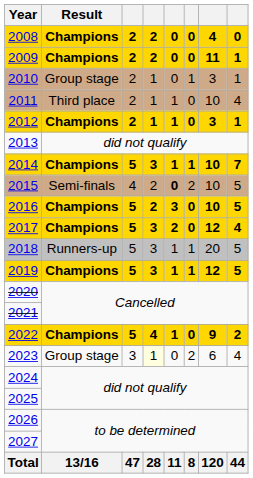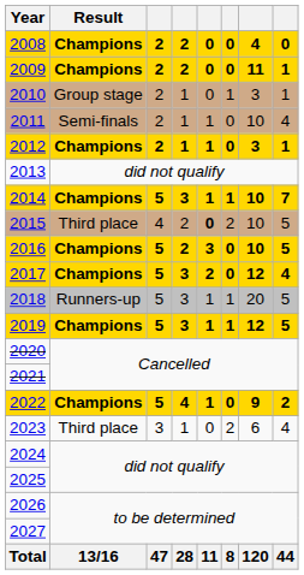2011 | Result: Third place -> Semi-finals
2015 | Result: Semi-finals -> Third place
2023 | Result: Group stage -> Third place
2023 | column 4: lightyellow background -> no background
